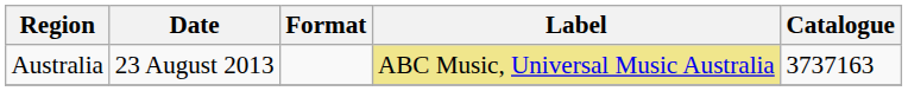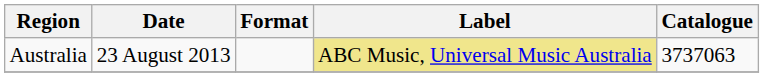Australia | Catalogue: 3737163 -> 3737063
